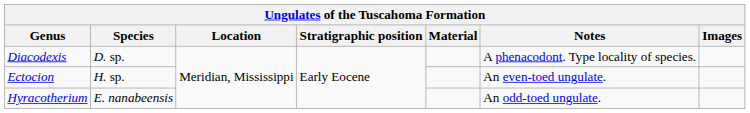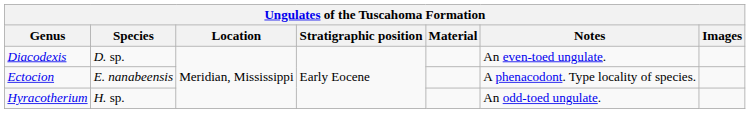Diacodexis | Notes: A phenacodont. Type locality of species. -> An even-toed ungulate.
Ectocion | Species: H. sp. -> E. nanabeensis
Ectocion | Notes: An even-toed ungulate. -> A phenacodont. Type locality of species.
Hyracotherium | Species: E. nanabeensis -> H. sp.
